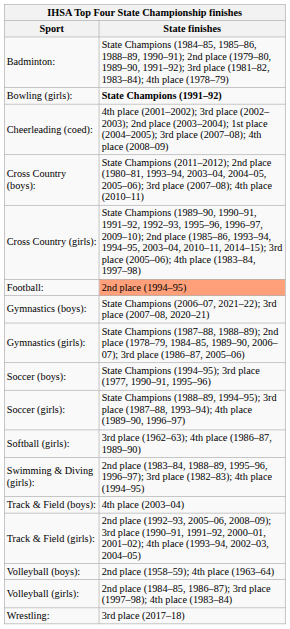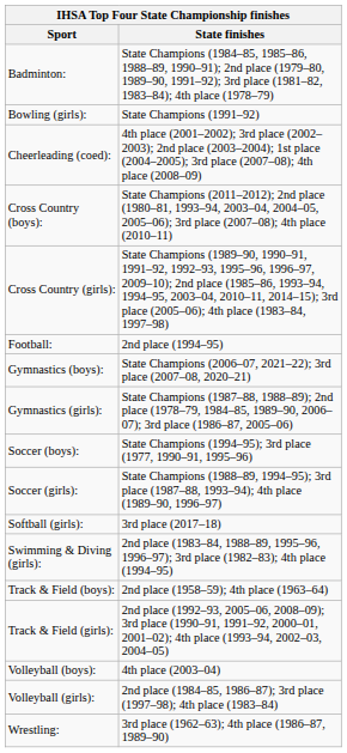Bowling (girls): | State finishes: bold -> normal
Football: | State finishes: lightsalmon background -> no background
Softball (girls): | State finishes: 3rd place (1962–63); 4th place (1986–87, 1989–90) -> 3rd place (2017–18)
Track & Field (boys): | State finishes: 4th place (2003–04) -> 2nd place (1958–59); 4th place (1963–64)
Volleyball (boys): | State finishes: 2nd place (1958–59); 4th place (1963–64) -> 4th place (2003–04)
Wrestling: | State finishes: 3rd place (2017–18) -> 3rd place (1962–63); 4th place (1986–87, 1989–90)
